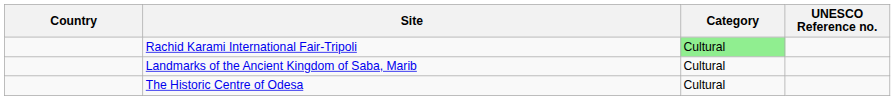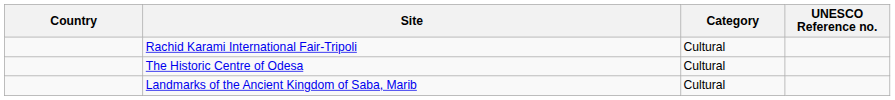Rachid Karami International Fair-Tripoli | Category: lightgreen background -> no background
rows swapped: The Historic Centre of Odesa <-> Landmarks of the Ancient Kingdom of Saba, Marib
